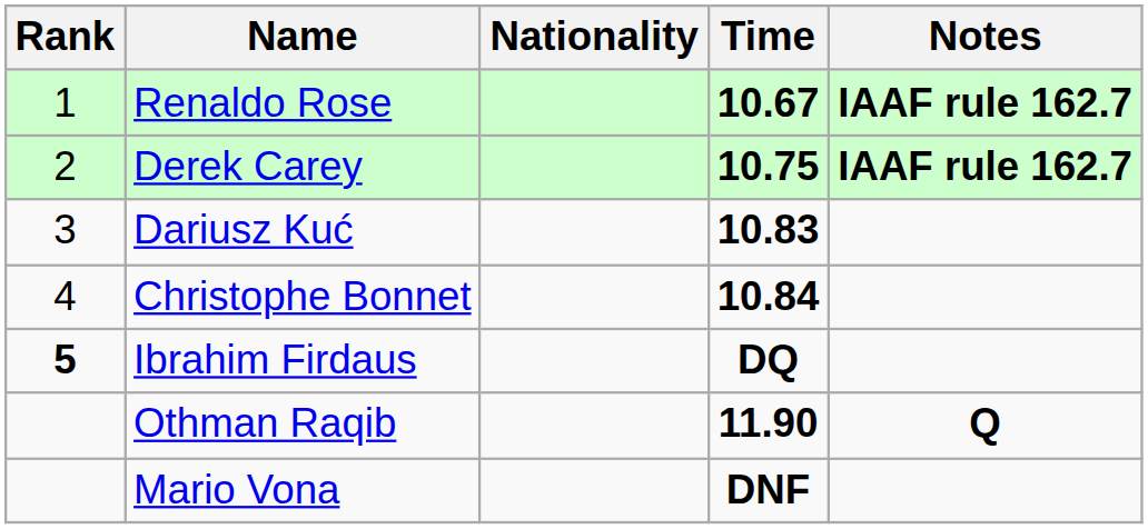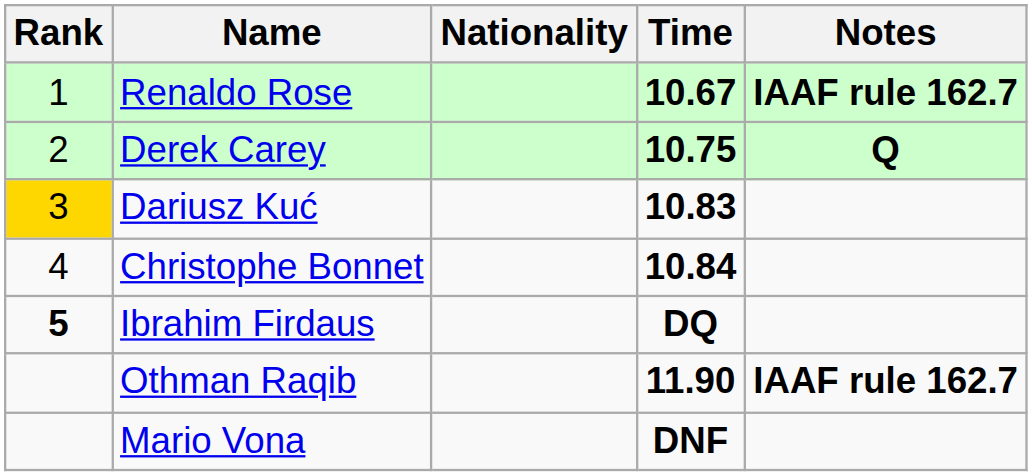Derek Carey | Notes: IAAF rule 162.7 -> Q
Dariusz Kuć | Rank: no background -> gold background
Othman Raqib | Notes: Q -> IAAF rule 162.7
